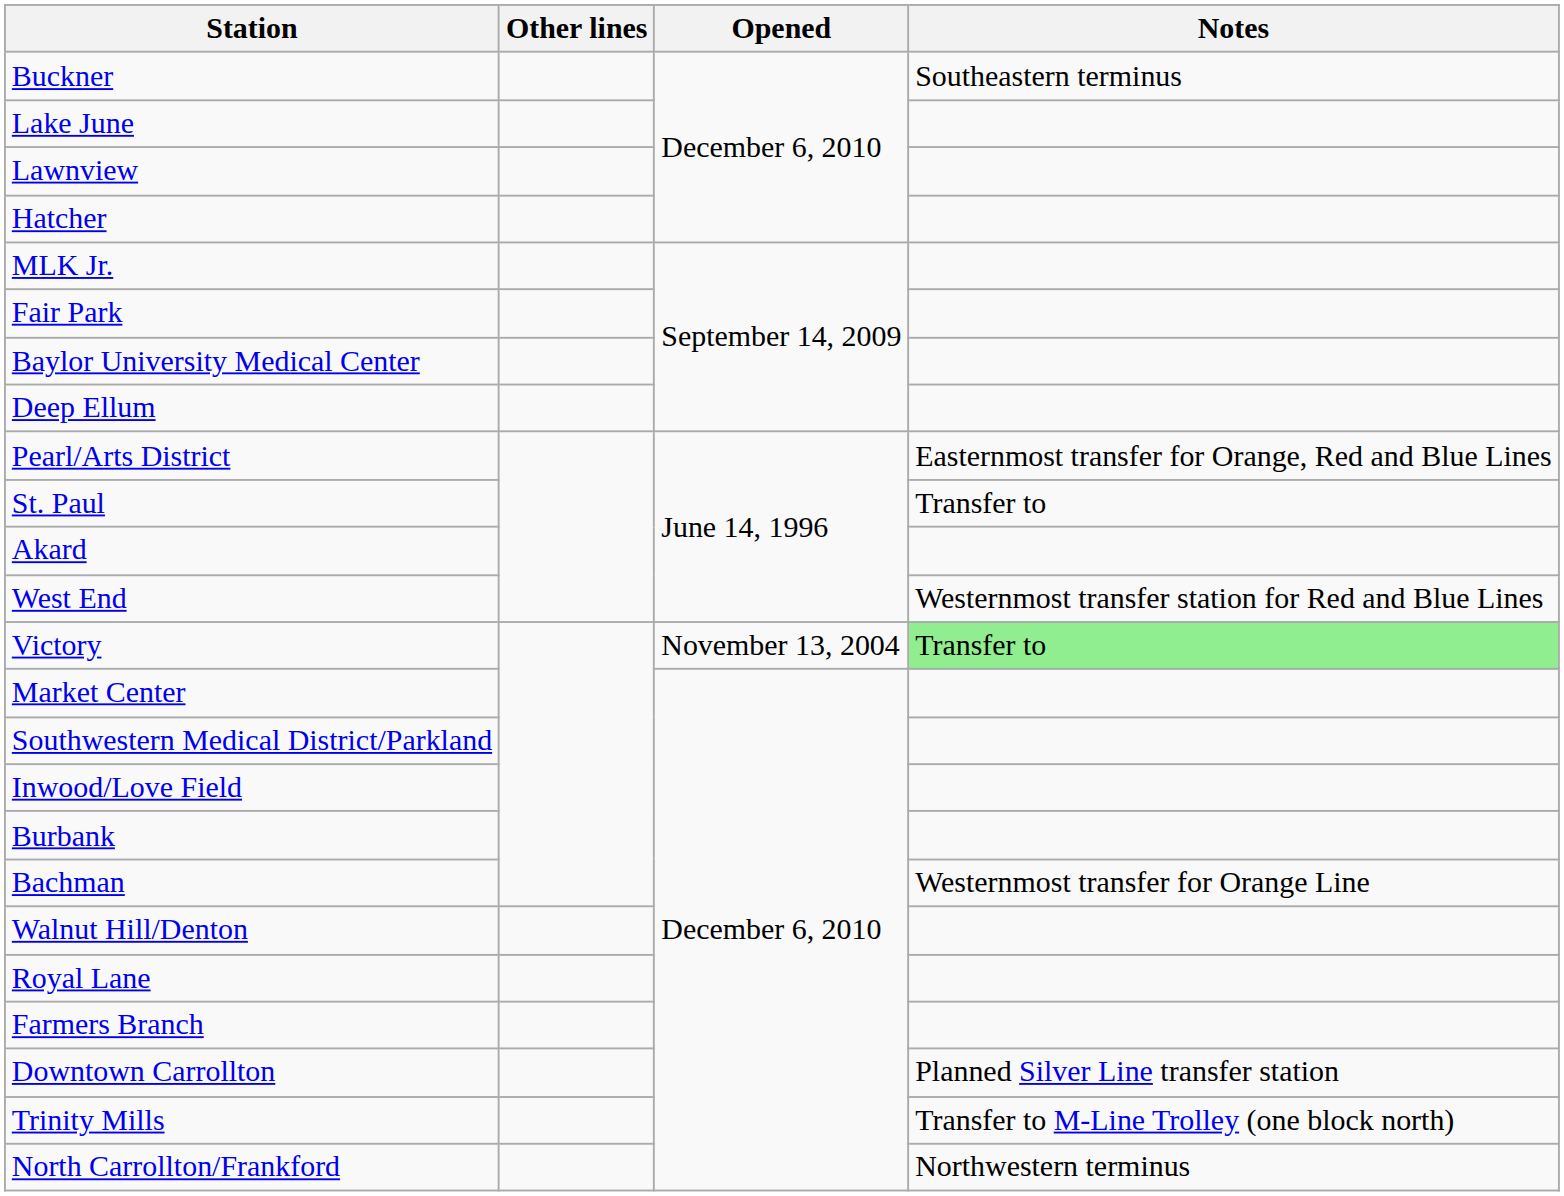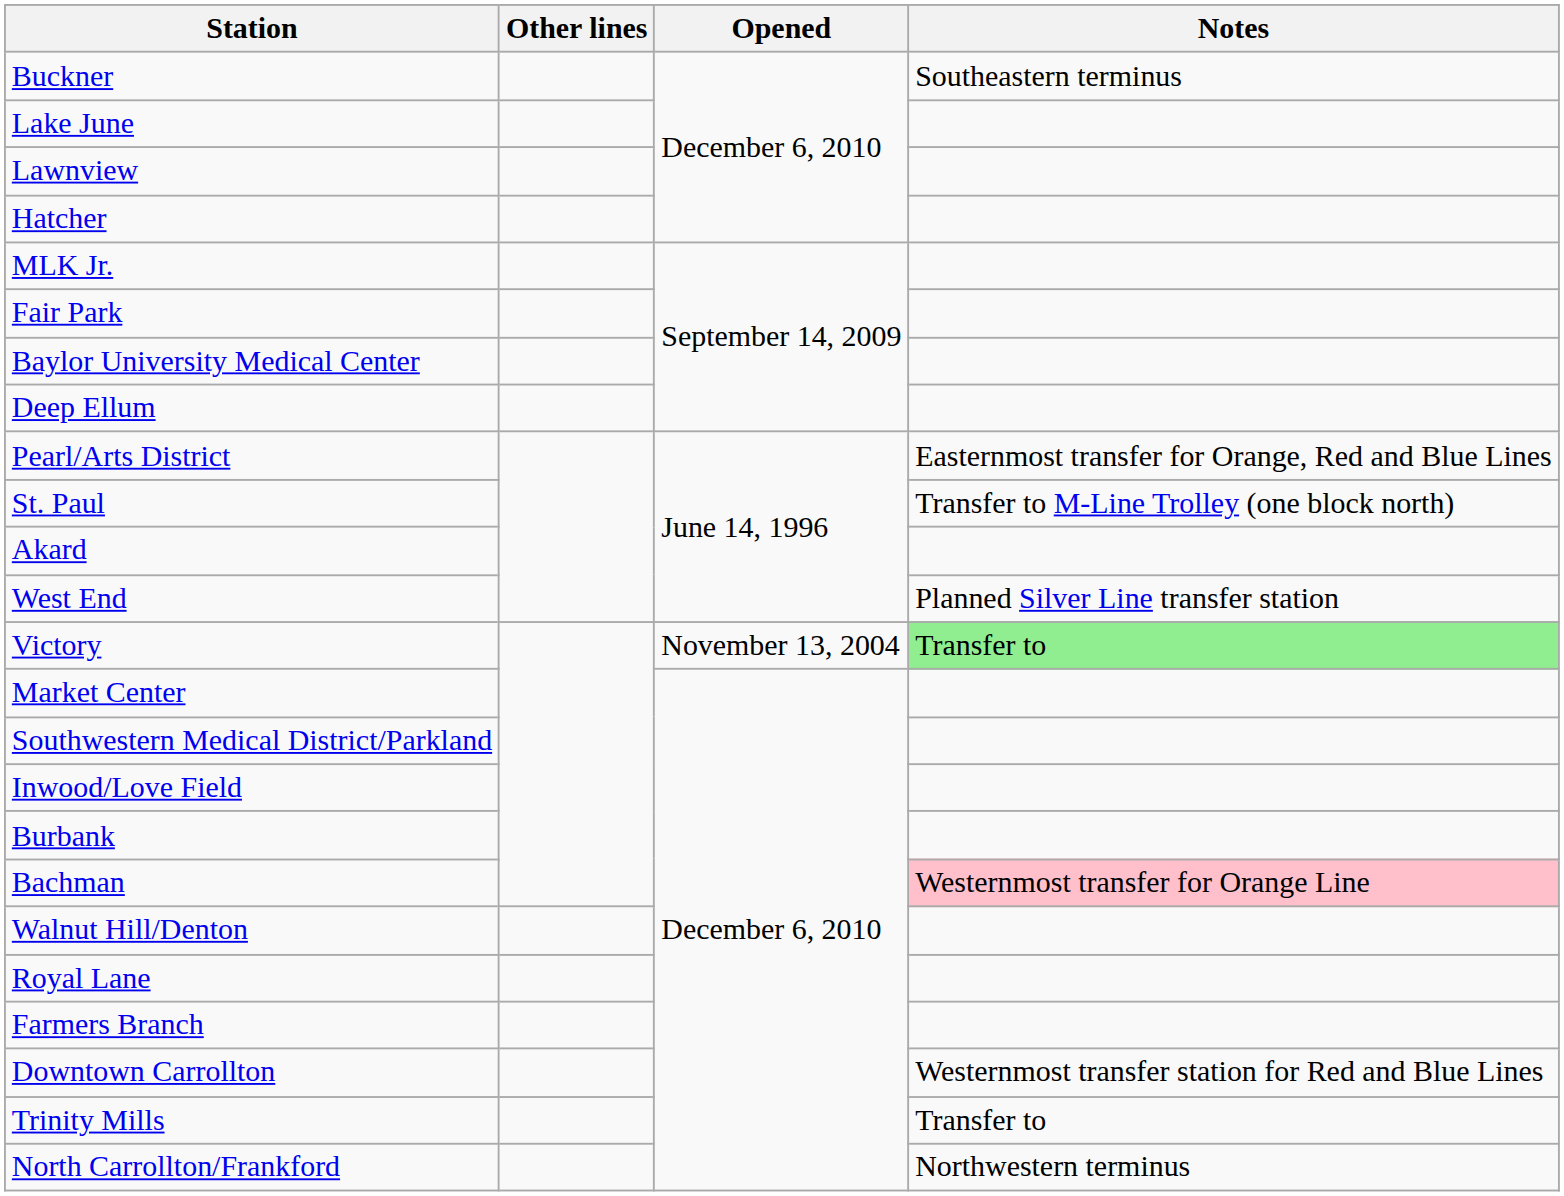St. Paul | Notes: Transfer to -> Transfer to M-Line Trolley (one block north)
West End | Notes: Westernmost transfer station for Red and Blue Lines -> Planned Silver Line transfer station
Bachman | Notes: no background -> pink background
Downtown Carrollton | Notes: Planned Silver Line transfer station -> Westernmost transfer station for Red and Blue Lines
Trinity Mills | Notes: Transfer to M-Line Trolley (one block north) -> Transfer to
